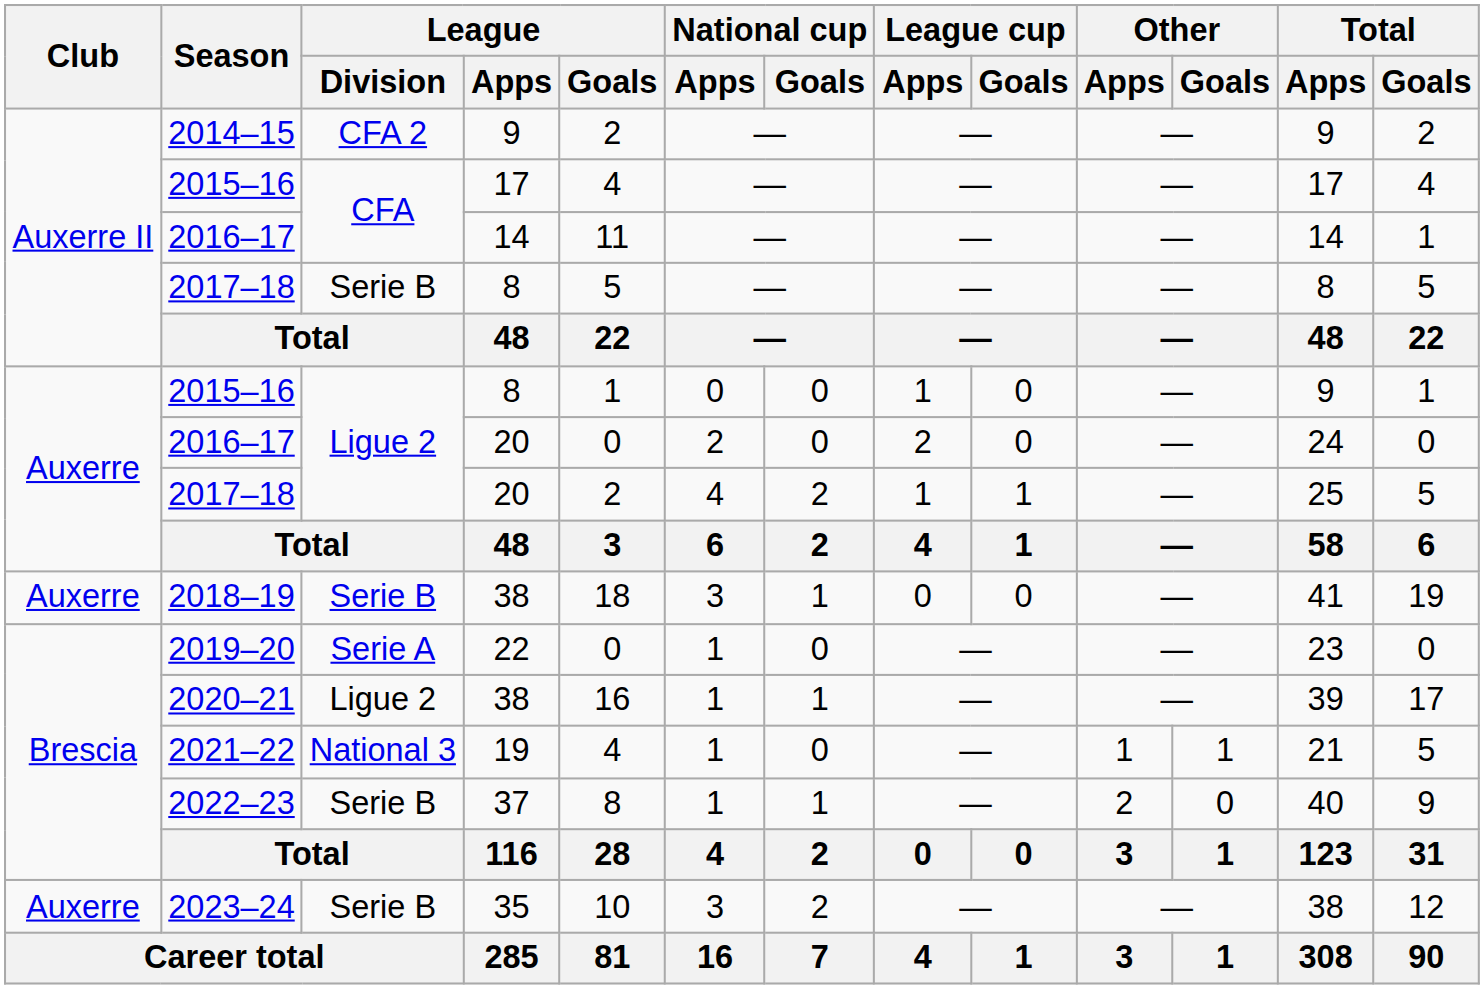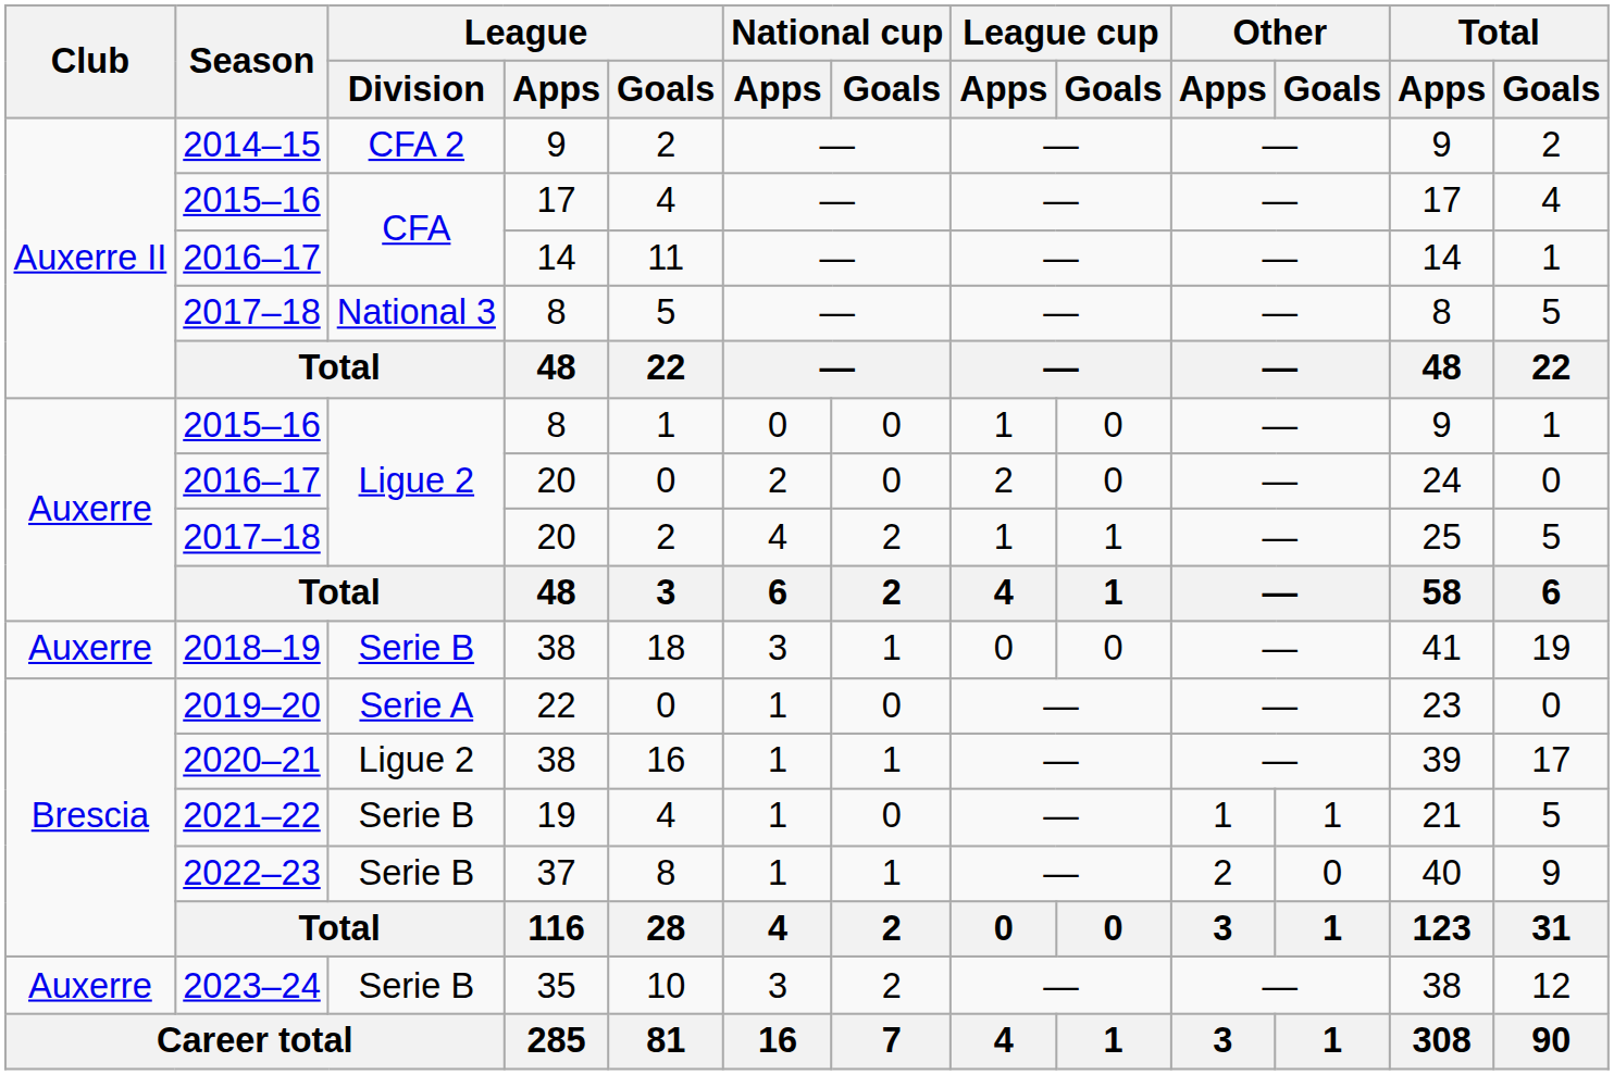2017–18 / 8 | League / Division: Serie B -> National 3
2021–22 | League / Division: National 3 -> Serie B
